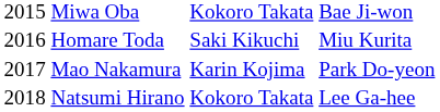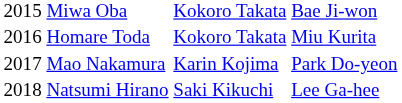Homare Toda | column 3: Saki Kikuchi -> Kokoro Takata
Natsumi Hirano | column 3: Kokoro Takata -> Saki Kikuchi
